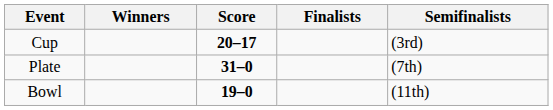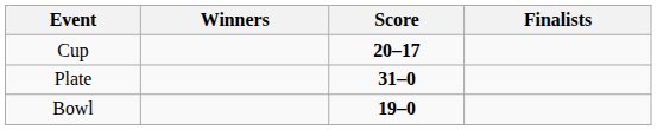- column: Semifinalists | (3rd) | (7th) | (11th)
